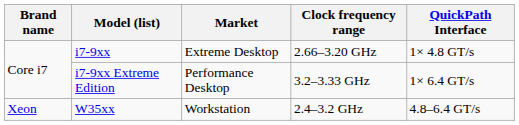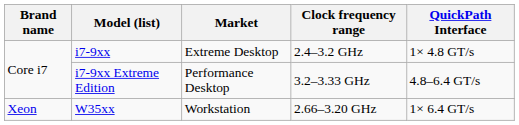i7-9xx | Clock frequency range: 2.66–3.20 GHz -> 2.4–3.2 GHz
i7-9xx Extreme Edition | QuickPath Interface: 1× 6.4 GT/s -> 4.8–6.4 GT/s
W35xx | Clock frequency range: 2.4–3.2 GHz -> 2.66–3.20 GHz
W35xx | QuickPath Interface: 4.8–6.4 GT/s -> 1× 6.4 GT/s
